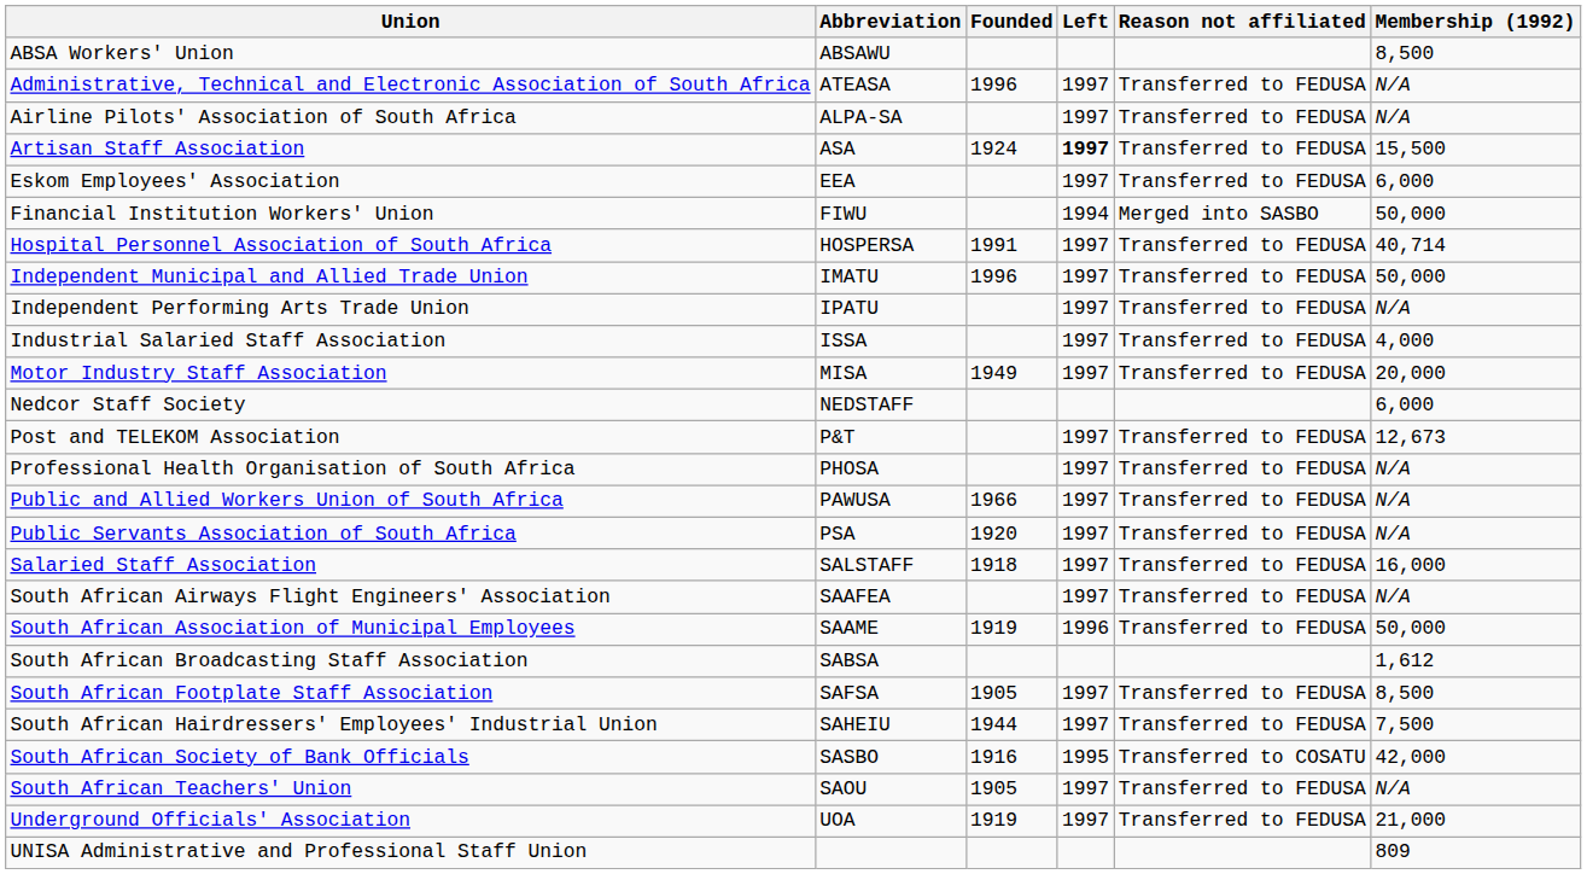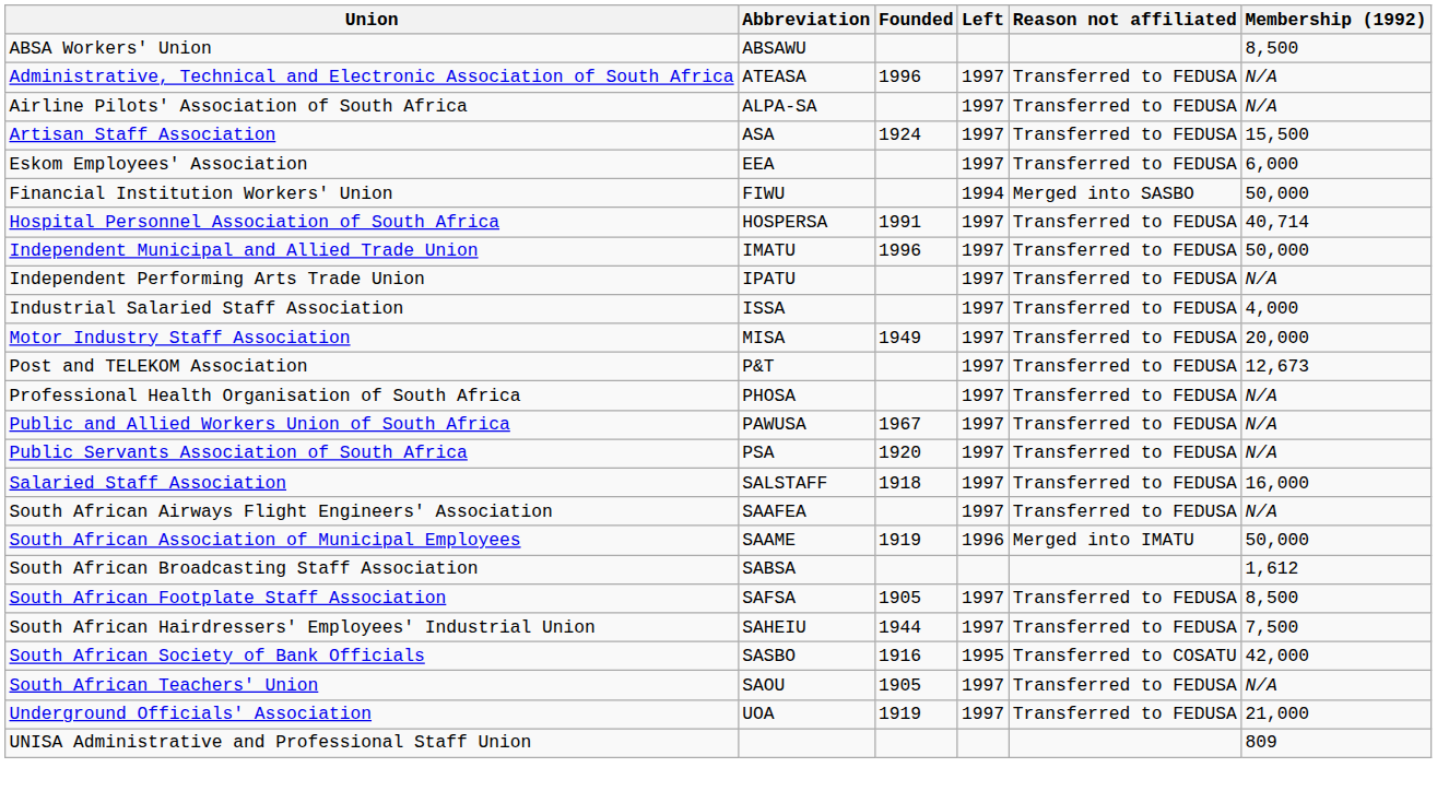Artisan Staff Association | Left: bold -> normal
- row: Nedcor Staff Society | NEDSTAFF | 6,000
Public and Allied Workers Union of South Africa | Founded: 1966 -> 1967
South African Association of Municipal Employees | Reason not affiliated: Transferred to FEDUSA -> Merged into IMATU
